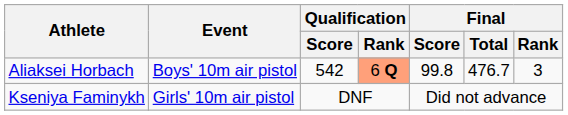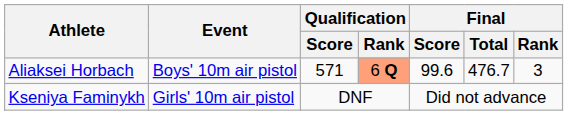Aliaksei Horbach | Qualification / Score: 542 -> 571
Aliaksei Horbach | Final / Score: 99.8 -> 99.6
